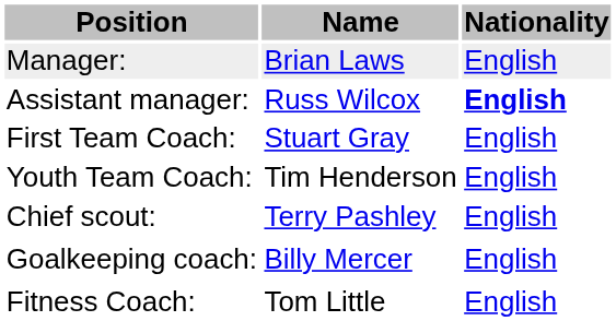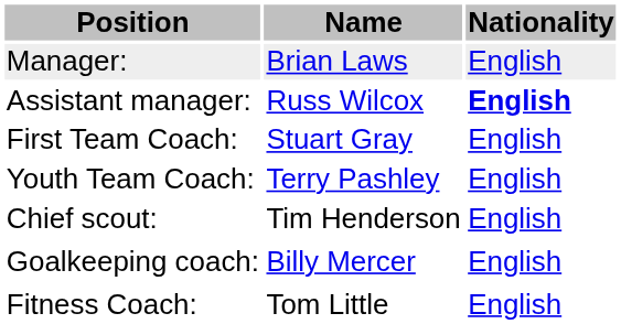Youth Team Coach: | Name: Tim Henderson -> Terry Pashley
Chief scout: | Name: Terry Pashley -> Tim Henderson
